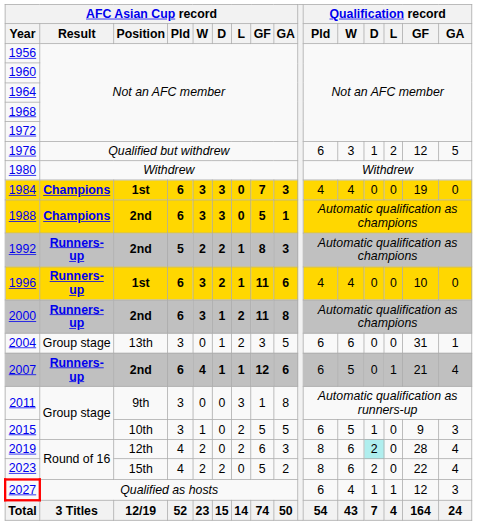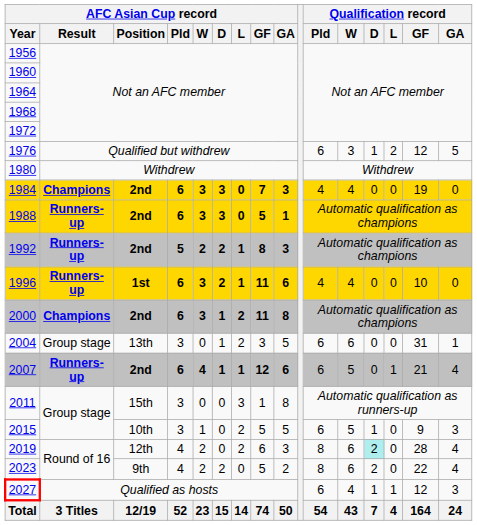1984 | AFC Asian Cup record / Position: 1st -> 2nd
1988 | AFC Asian Cup record / Result: Champions -> Runners-up
2000 | AFC Asian Cup record / Result: Runners-up -> Champions
2011 | AFC Asian Cup record / Position: 9th -> 15th
2023 | AFC Asian Cup record / Position: 15th -> 9th
